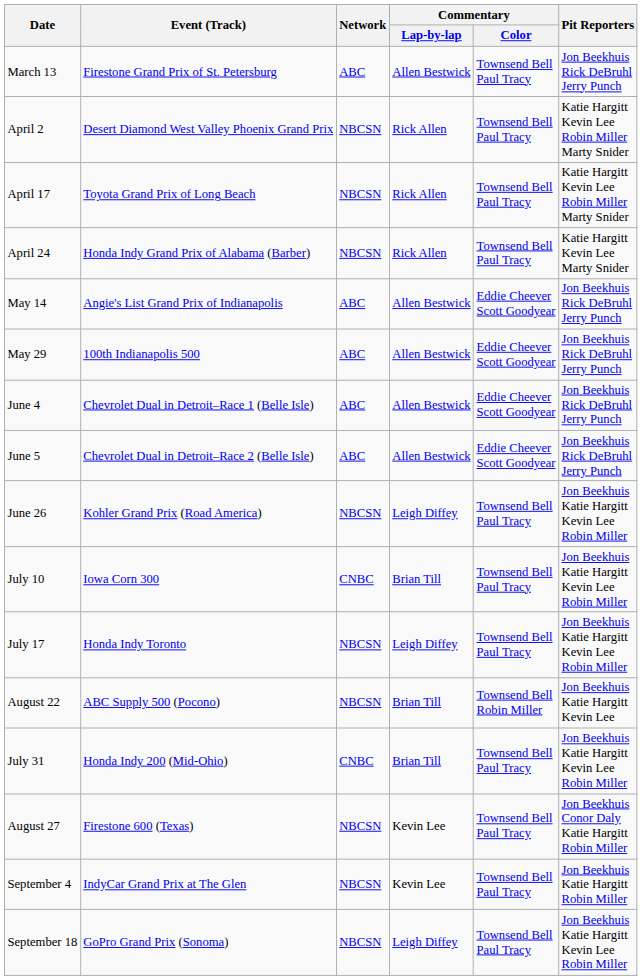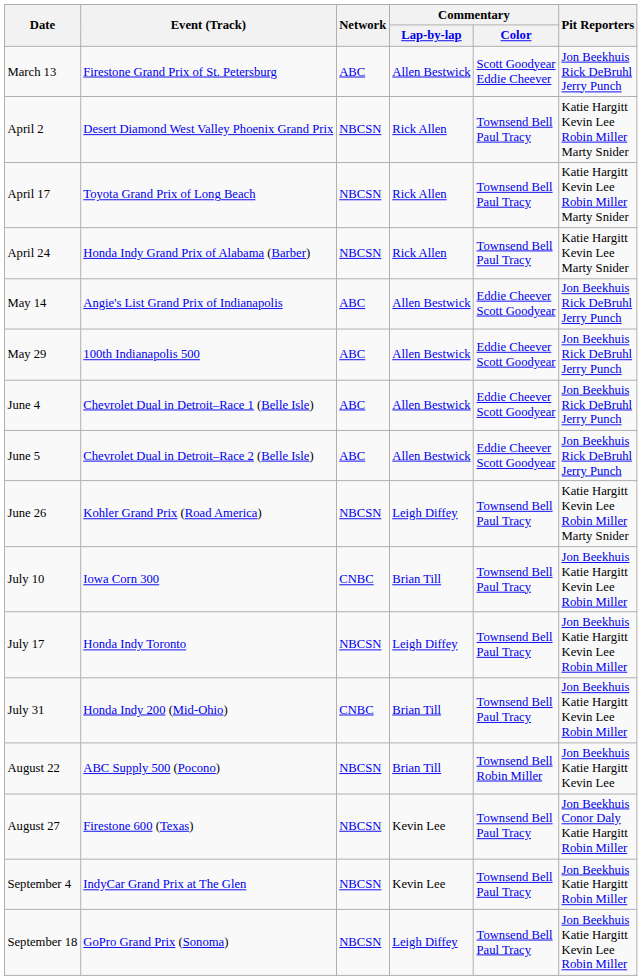March 13 | Commentary / Color: Townsend Bell Paul Tracy -> Scott Goodyear Eddie Cheever
June 26 | Pit Reporters: Jon Beekhuis Katie Hargitt Kevin Lee Robin Miller -> Katie Hargitt Kevin Lee Robin Miller Marty Snider
rows swapped: July 31 <-> August 22
